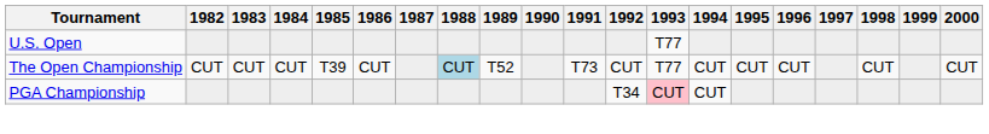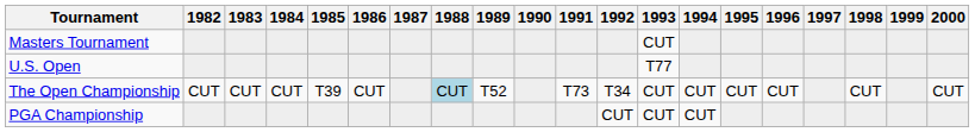+ row: Masters Tournament | CUT
The Open Championship | 1992: CUT -> T34
The Open Championship | 1993: T77 -> CUT
PGA Championship | 1992: T34 -> CUT
PGA Championship | 1993: pink background -> no background
